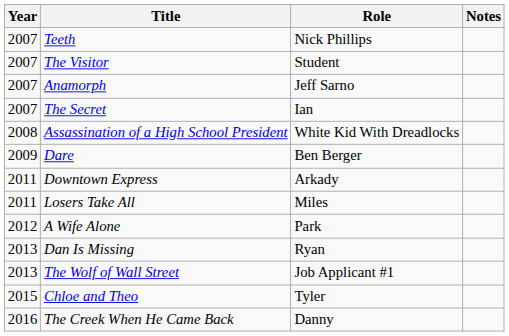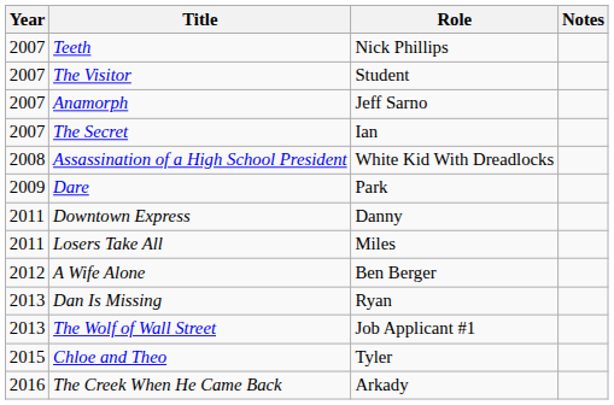Dare | Role: Ben Berger -> Park
Downtown Express | Role: Arkady -> Danny
A Wife Alone | Role: Park -> Ben Berger
The Creek When He Came Back | Role: Danny -> Arkady
